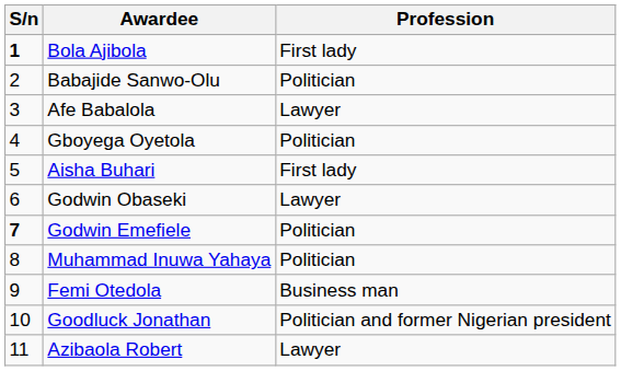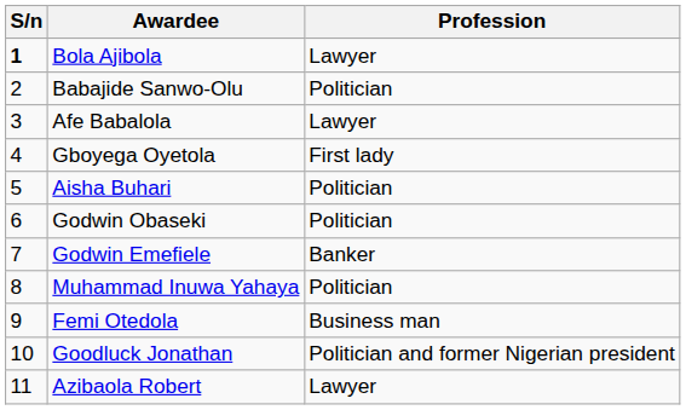Bola Ajibola | Profession: First lady -> Lawyer
Gboyega Oyetola | Profession: Politician -> First lady
Aisha Buhari | Profession: First lady -> Politician
Godwin Obaseki | Profession: Lawyer -> Politician
Godwin Emefiele | S/n: bold -> normal
Godwin Emefiele | Profession: Politician -> Banker
